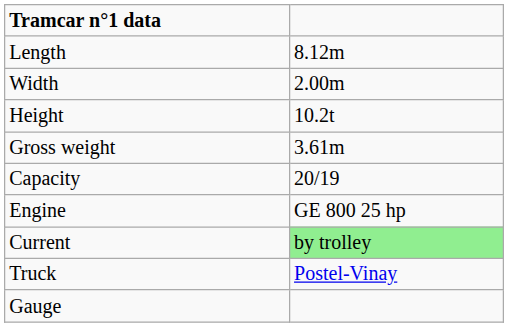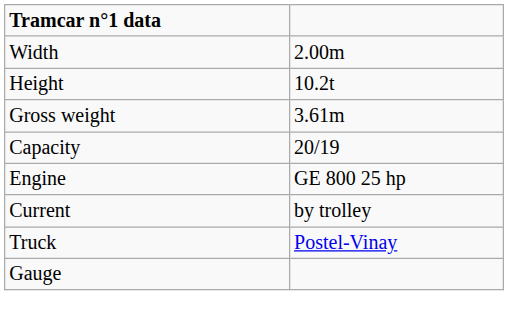- row: Length | 8.12m
Current | column 2: lightgreen background -> no background
